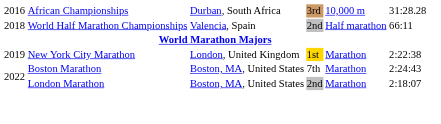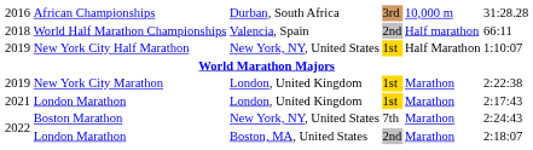+ row: 2019 | New York City Half Marathon | New York, NY, United States | 1st | Half Marathon | 1:10:07
+ row: 2021 | London Marathon | London, United Kingdom | 1st | Marathon | 2:17:43
Boston Marathon | column 3: Boston, MA, United States -> New York, NY, United States
